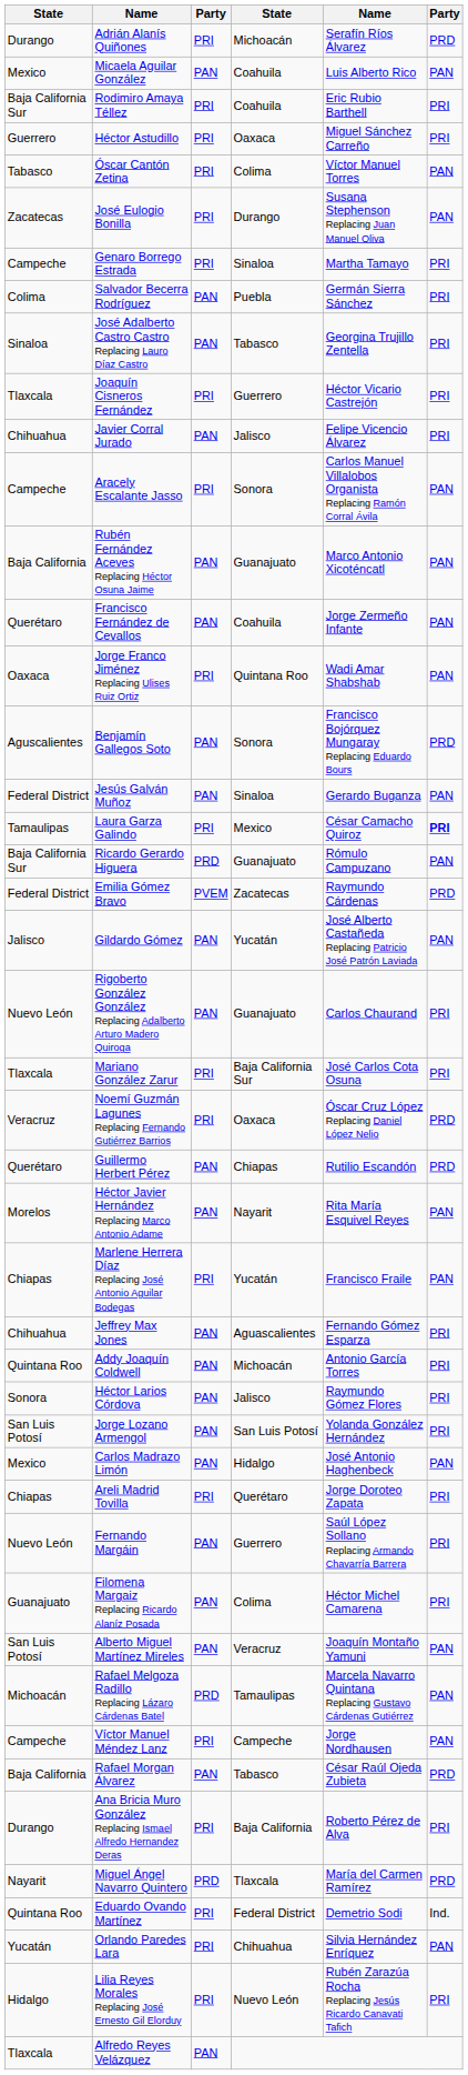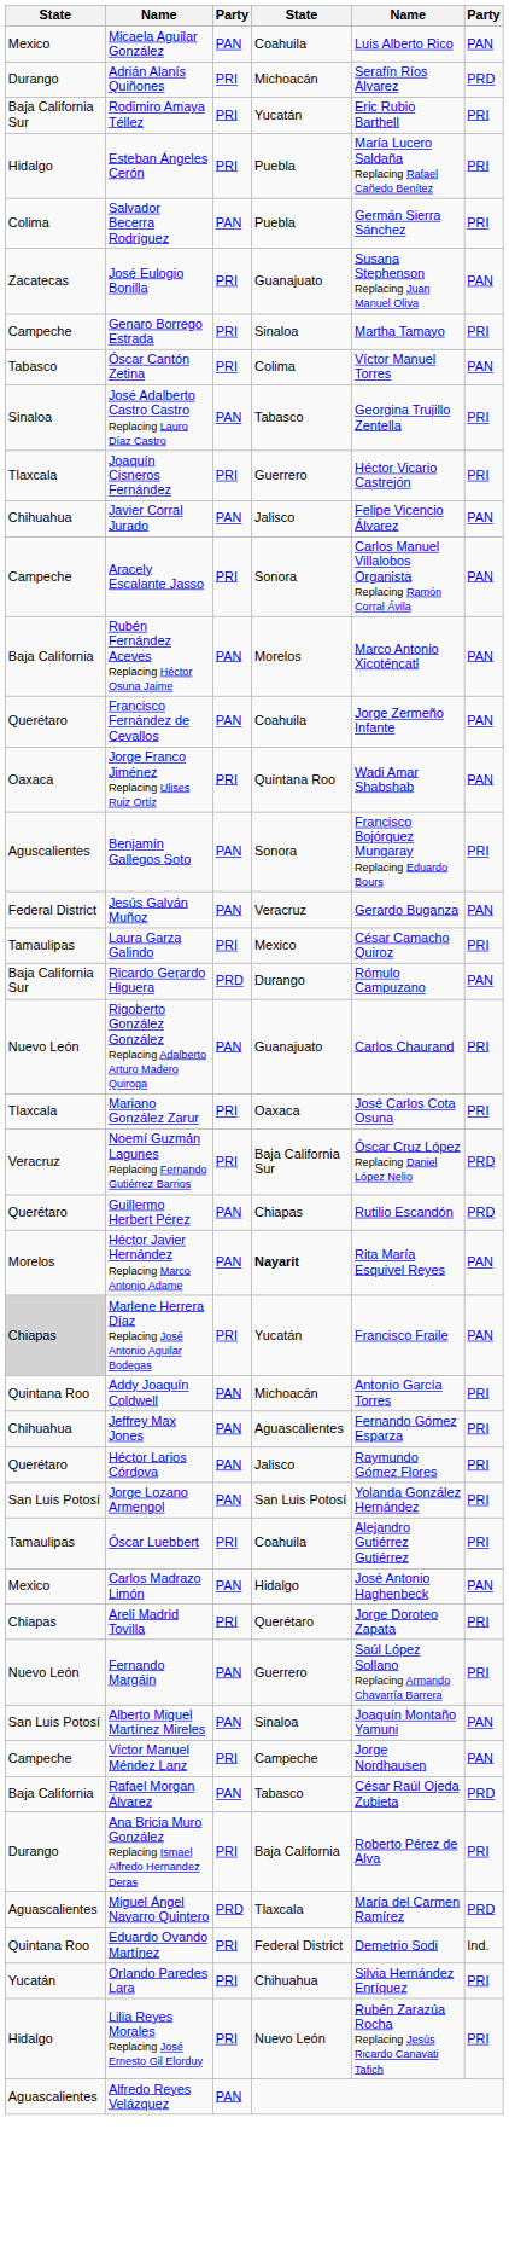rows swapped: Micaela Aguilar González <-> Adrián Alanís Quiñones
Rodimiro Amaya Téllez | column 4: Coahuila -> Yucatán
+ row: Hidalgo | Esteban Ángeles Cerón | PRI | Puebla | María Lucero Saldaña Replacing Rafael Cañedo Benítez | PRI
- row: Guerrero | Héctor Astudillo | PRI | Oaxaca | Miguel Sánchez Carreño | PRI
rows swapped: Salvador Becerra Rodríguez <-> Óscar Cantón Zetina
José Eulogio Bonilla | column 4: Durango -> Guanajuato
Javier Corral Jurado | column 6: PRI -> PAN
Rubén Fernández Aceves Replacing Héctor Osuna Jaime | column 4: Guanajuato -> Morelos
Benjamín Gallegos Soto | column 6: PRD -> PRI
Jesús Galván Muñoz | column 4: Sinaloa -> Veracruz
Laura Garza Galindo | column 6: bold -> normal
Ricardo Gerardo Higuera | column 4: Guanajuato -> Durango
- row: Federal District | Emilia Gómez Bravo | PVEM | Zacatecas | Raymundo Cárdenas | PRD
- row: Jalisco | Gildardo Gómez | PAN | Yucatán | José Alberto Castañeda Replacing Patricio José Patrón Laviada | PAN
Mariano González Zarur | column 4: Baja California Sur -> Oaxaca
Noemí Guzmán Lagunes Replacing Fernando Gutiérrez Barrios | column 4: Oaxaca -> Baja California Sur
Héctor Javier Hernández Replacing Marco Antonio Adame | column 4: normal -> bold
Marlene Herrera Díaz Replacing José Antonio Aguilar Bodegas | column 1: no background -> lightgrey background
rows swapped: Addy Joaquín Coldwell <-> Jeffrey Max Jones
Héctor Larios Córdova | column 1: Sonora -> Querétaro
+ row: Tamaulipas | Óscar Luebbert | PRI | Coahuila | Alejandro Gutiérrez Gutiérrez | PRI
- row: Guanajuato | Filomena Margaiz Replacing Ricardo Alaníz Posada | PAN | Colima | Héctor Michel Camarena | PRI
Alberto Miguel Martínez Mireles | column 4: Veracruz -> Sinaloa
- row: Michoacán | Rafael Melgoza Radillo Replacing Lázaro Cárdenas Batel | PRD | Tamaulipas | Marcela Navarro Quintana Replacing Gustavo Cárdenas Gutiérrez | PAN
Miguel Ángel Navarro Quintero | column 1: Nayarit -> Aguascalientes
Orlando Paredes Lara | column 6: PAN -> PRI
Alfredo Reyes Velázquez | column 1: Tlaxcala -> Aguascalientes
